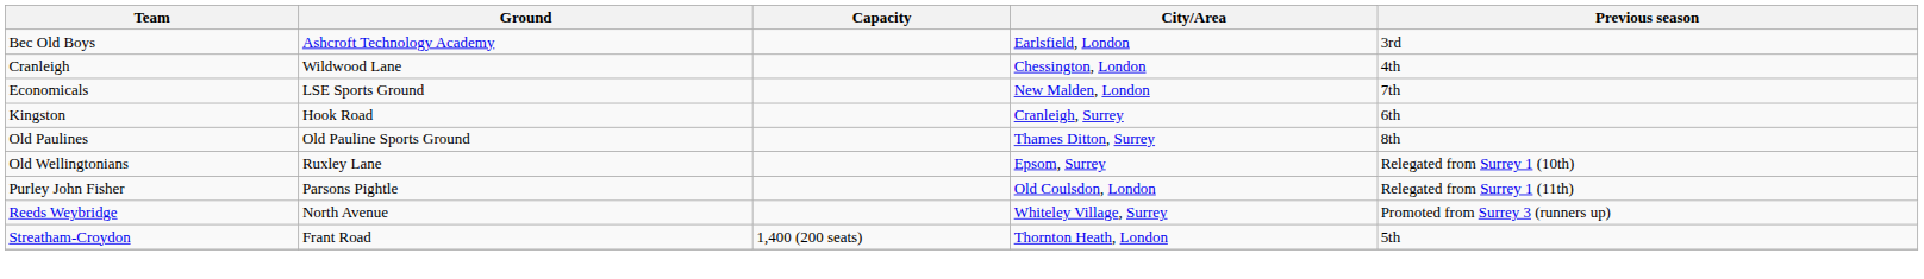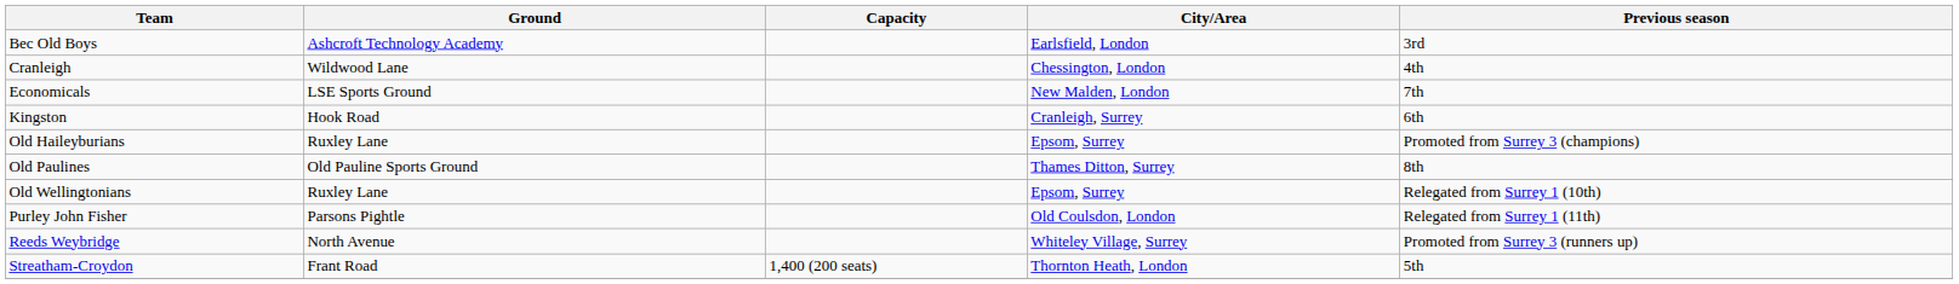+ row: Old Haileyburians | Ruxley Lane | Epsom, Surrey | Promoted from Surrey 3 (champions)
